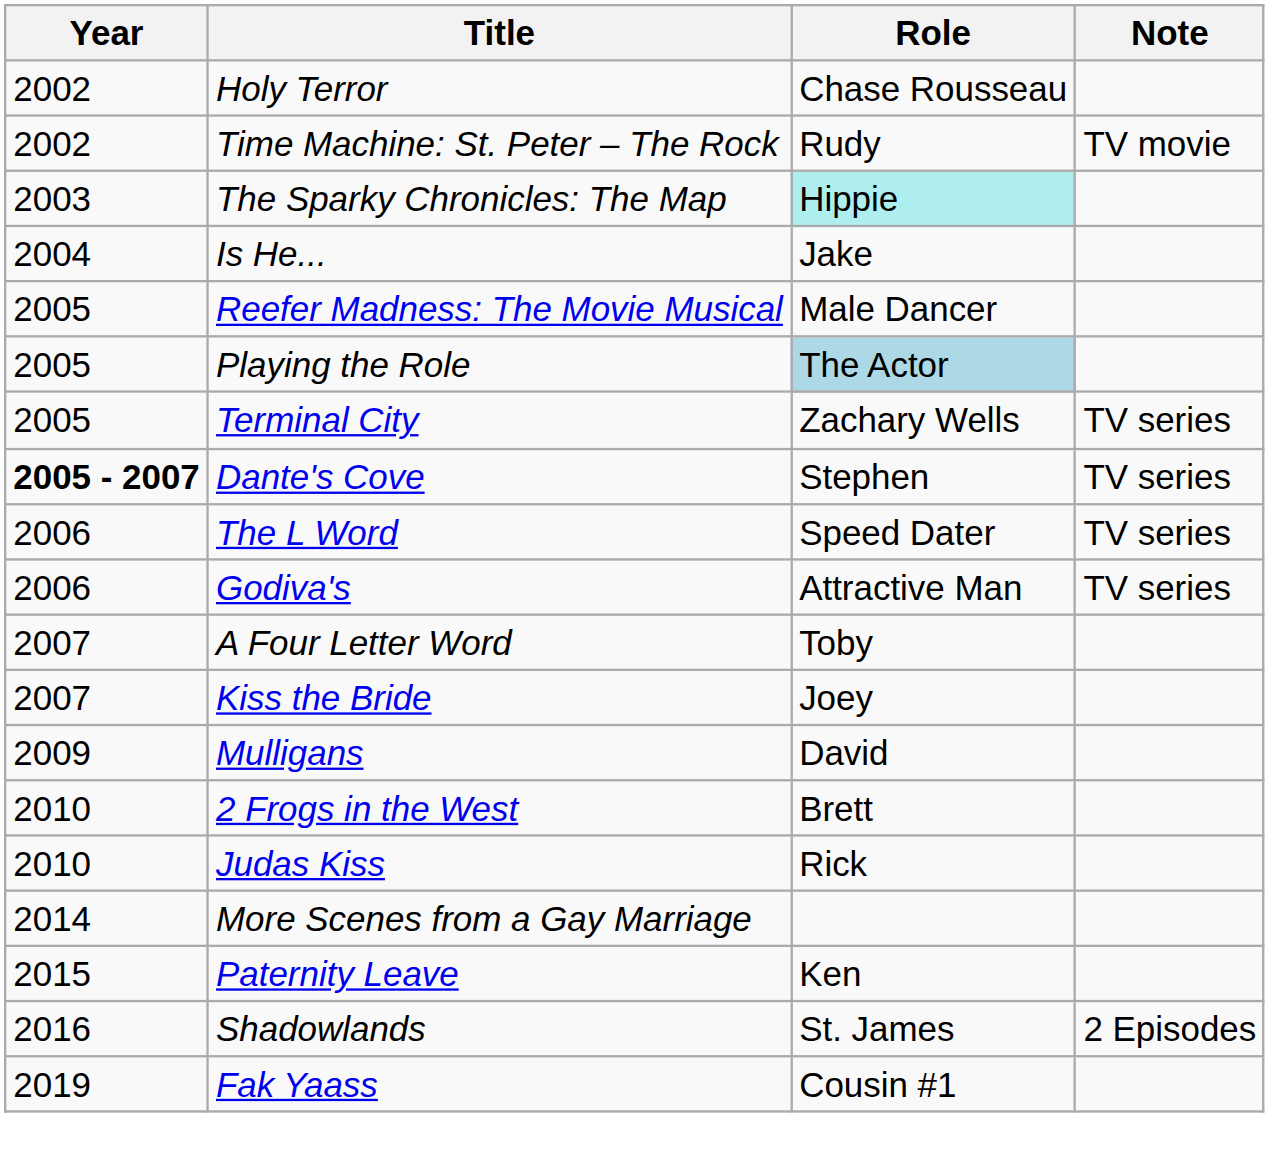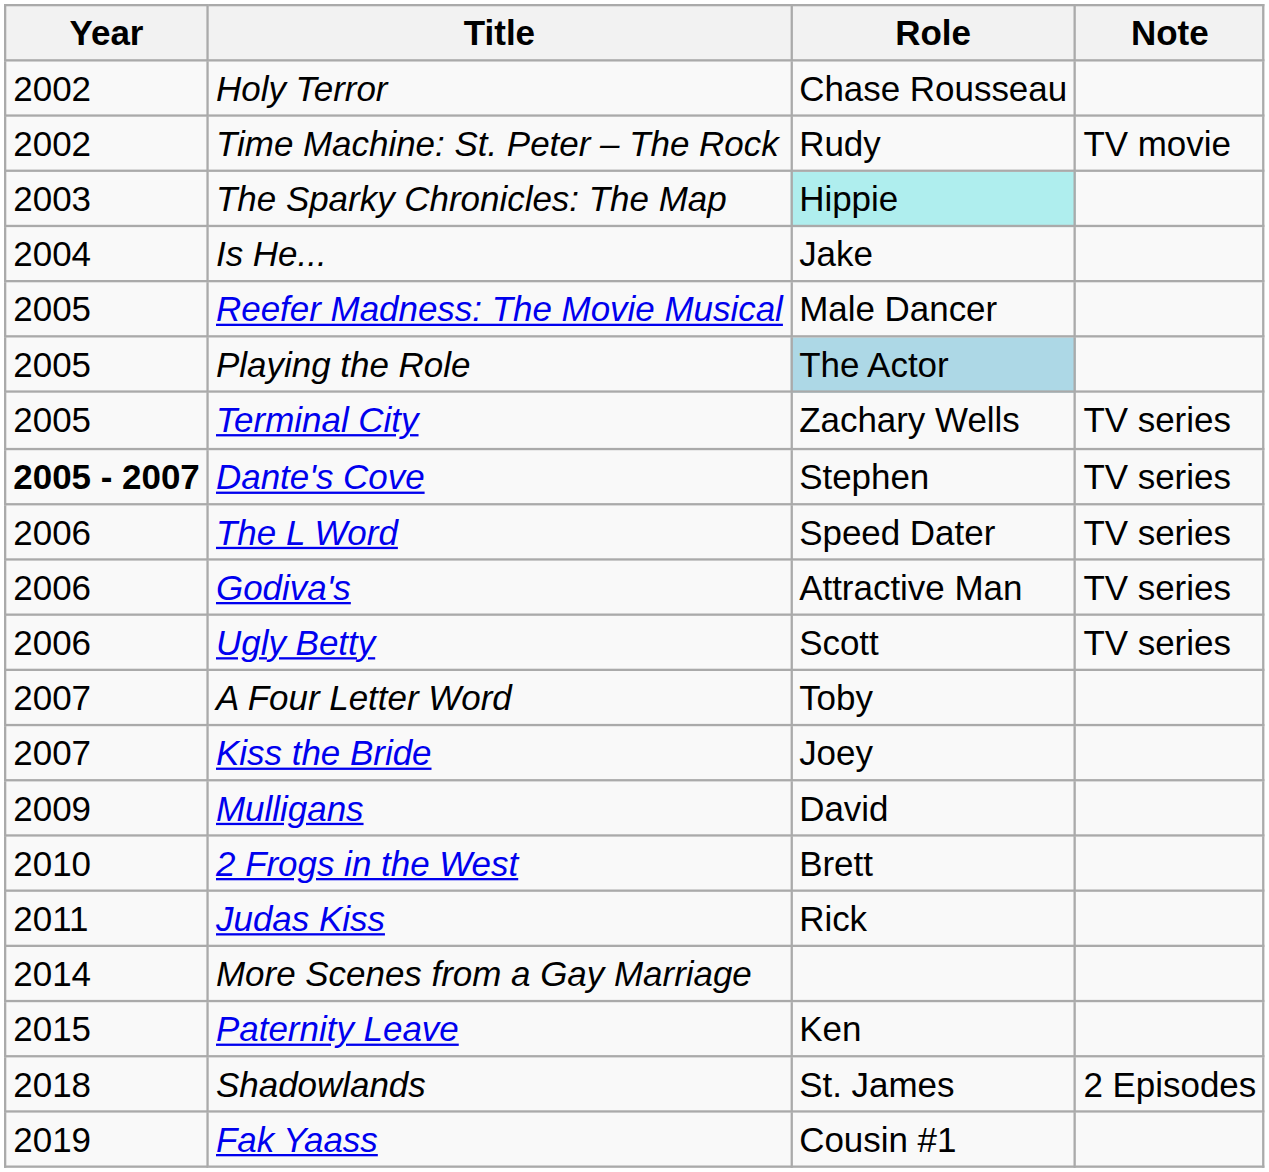+ row: 2006 | Ugly Betty | Scott | TV series
Judas Kiss | Year: 2010 -> 2011
Shadowlands | Year: 2016 -> 2018
